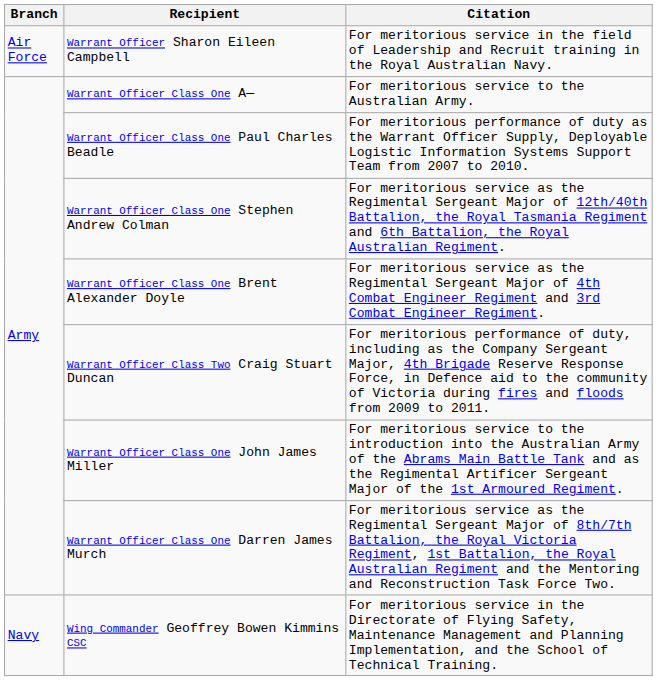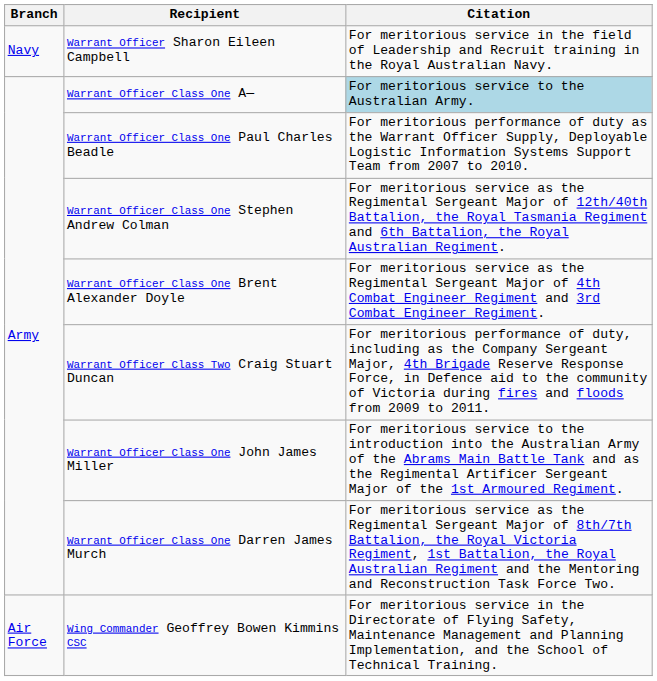Warrant Officer Sharon Eileen Campbell | Branch: Air Force -> Navy
Warrant Officer Class One A— | Citation: no background -> lightblue background
Wing Commander Geoffrey Bowen Kimmins CSC | Branch: Navy -> Air Force
